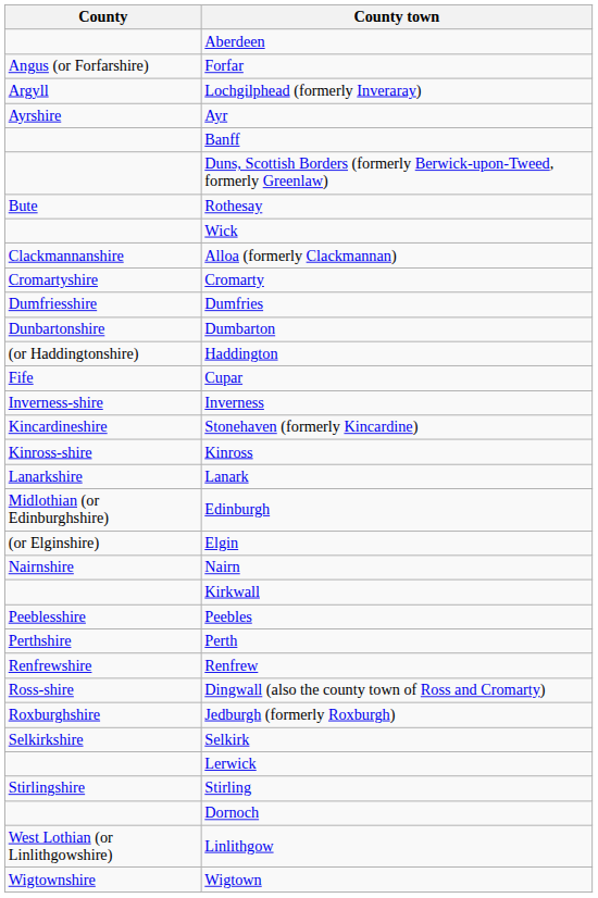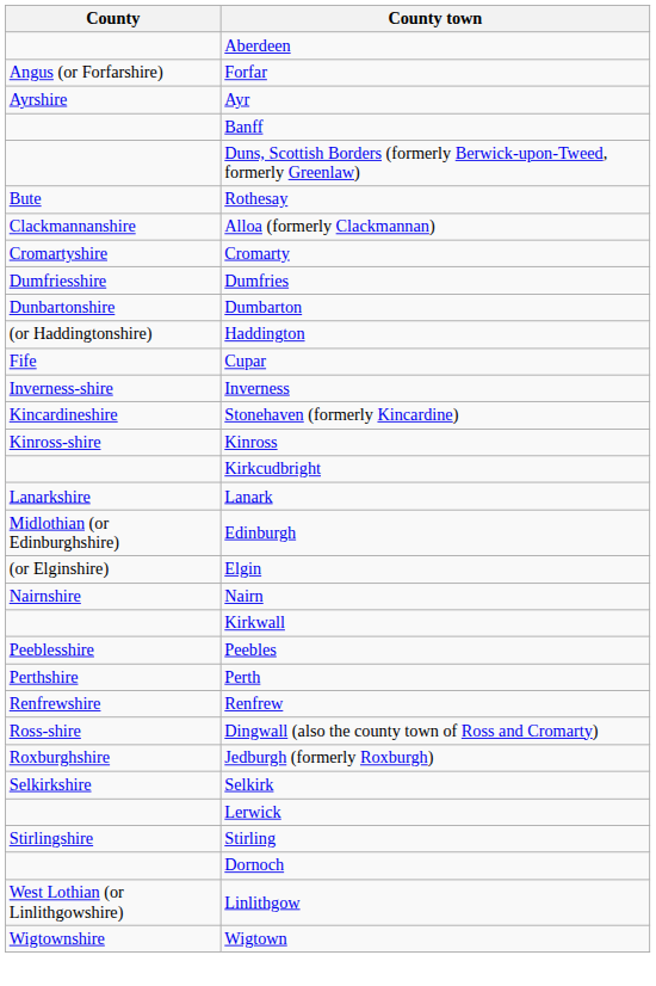- row: Argyll | Lochgilphead (formerly Inveraray)
- row: Wick
+ row: Kirkcudbright
